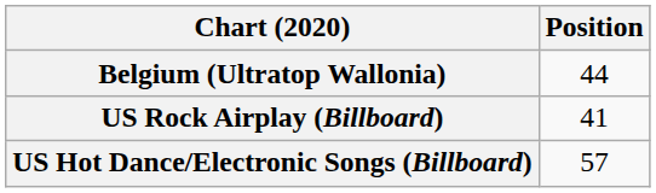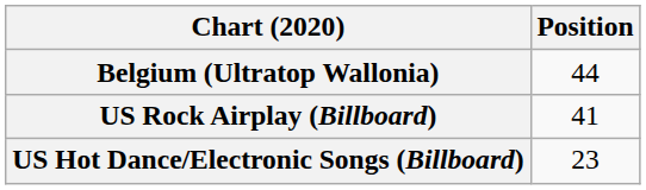US Hot Dance/Electronic Songs (Billboard) | Position: 57 -> 23
